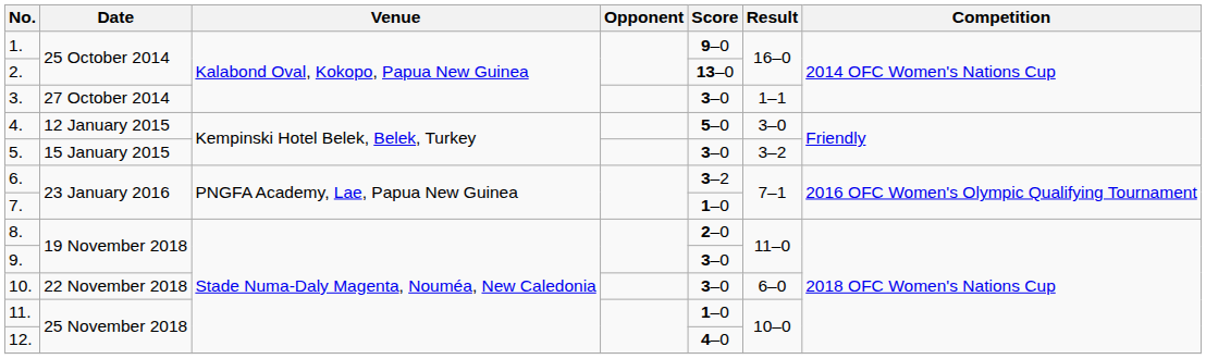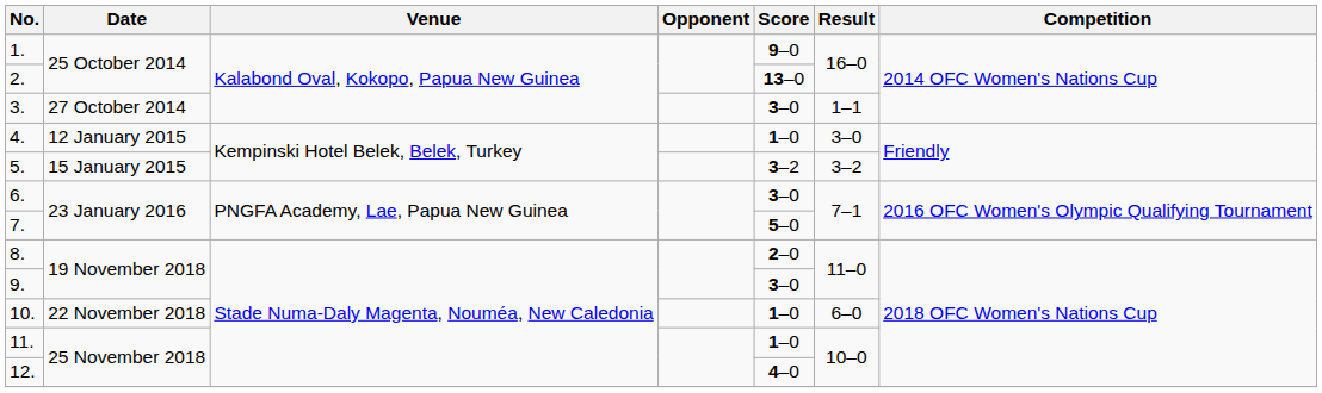4. | Score: 5–0 -> 1–0
5. | Score: 3–0 -> 3–2
6. | Score: 3–2 -> 3–0
7. | Score: 1–0 -> 5–0
10. | Score: 3–0 -> 1–0
